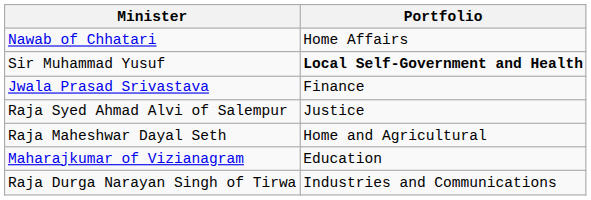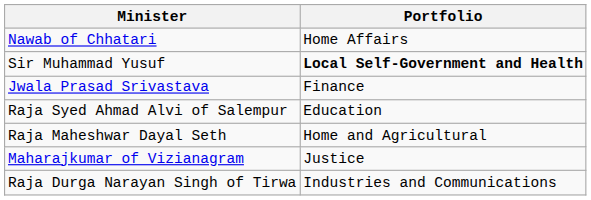Raja Syed Ahmad Alvi of Salempur | Portfolio: Justice -> Education
Maharajkumar of Vizianagram | Portfolio: Education -> Justice
